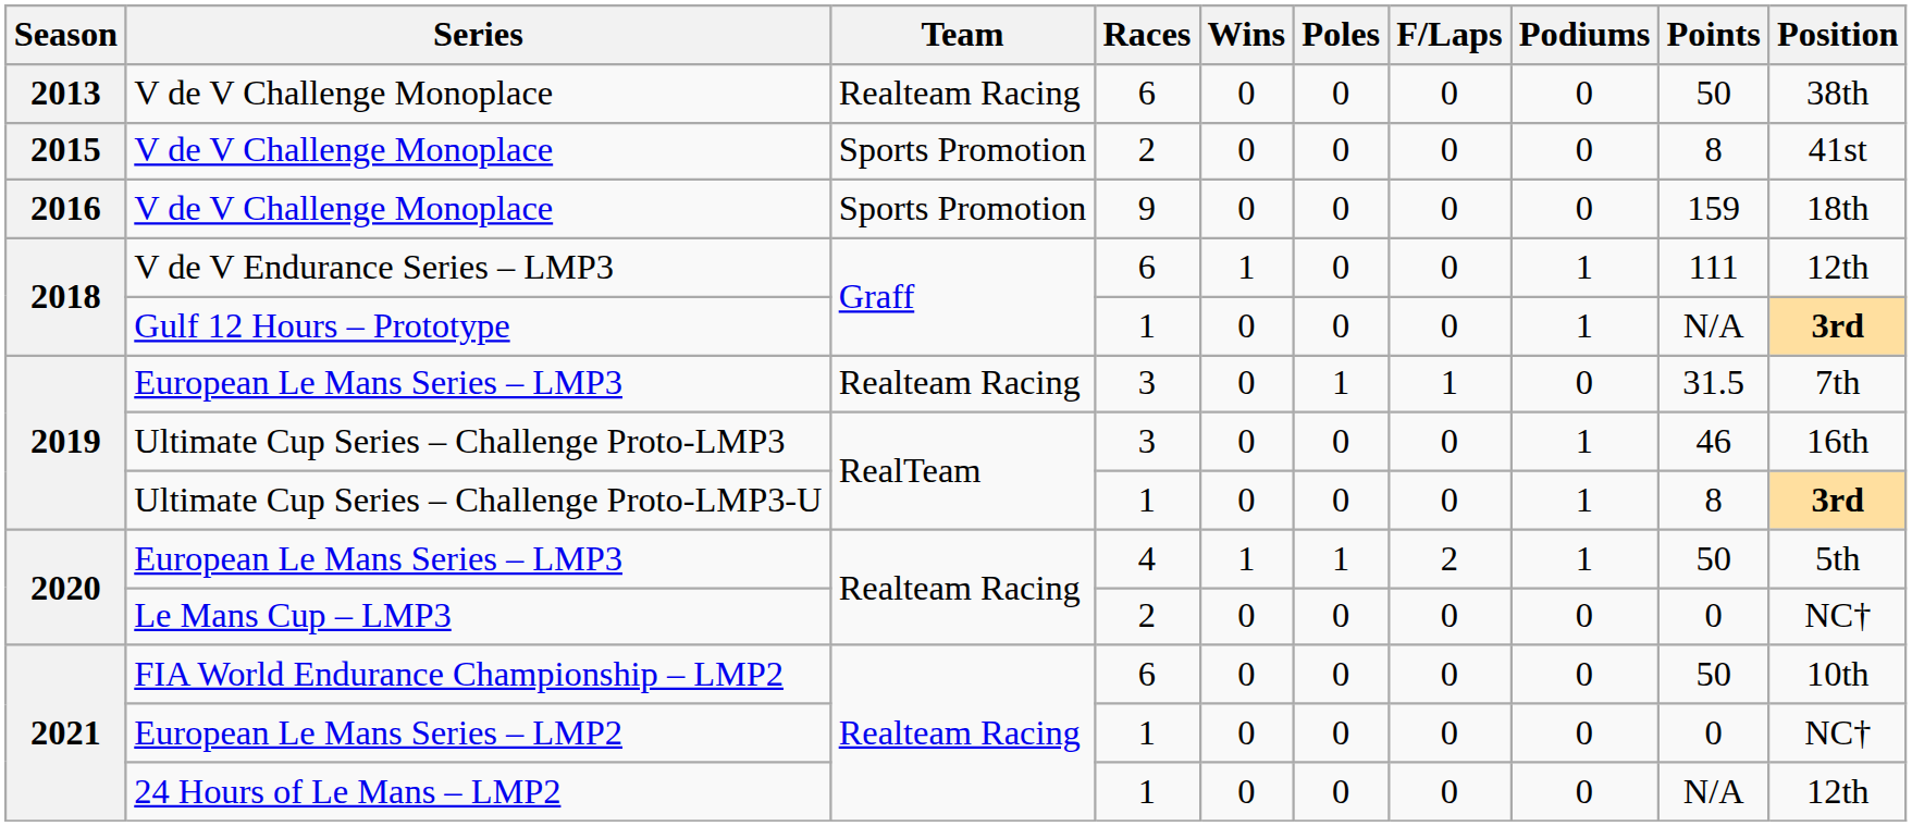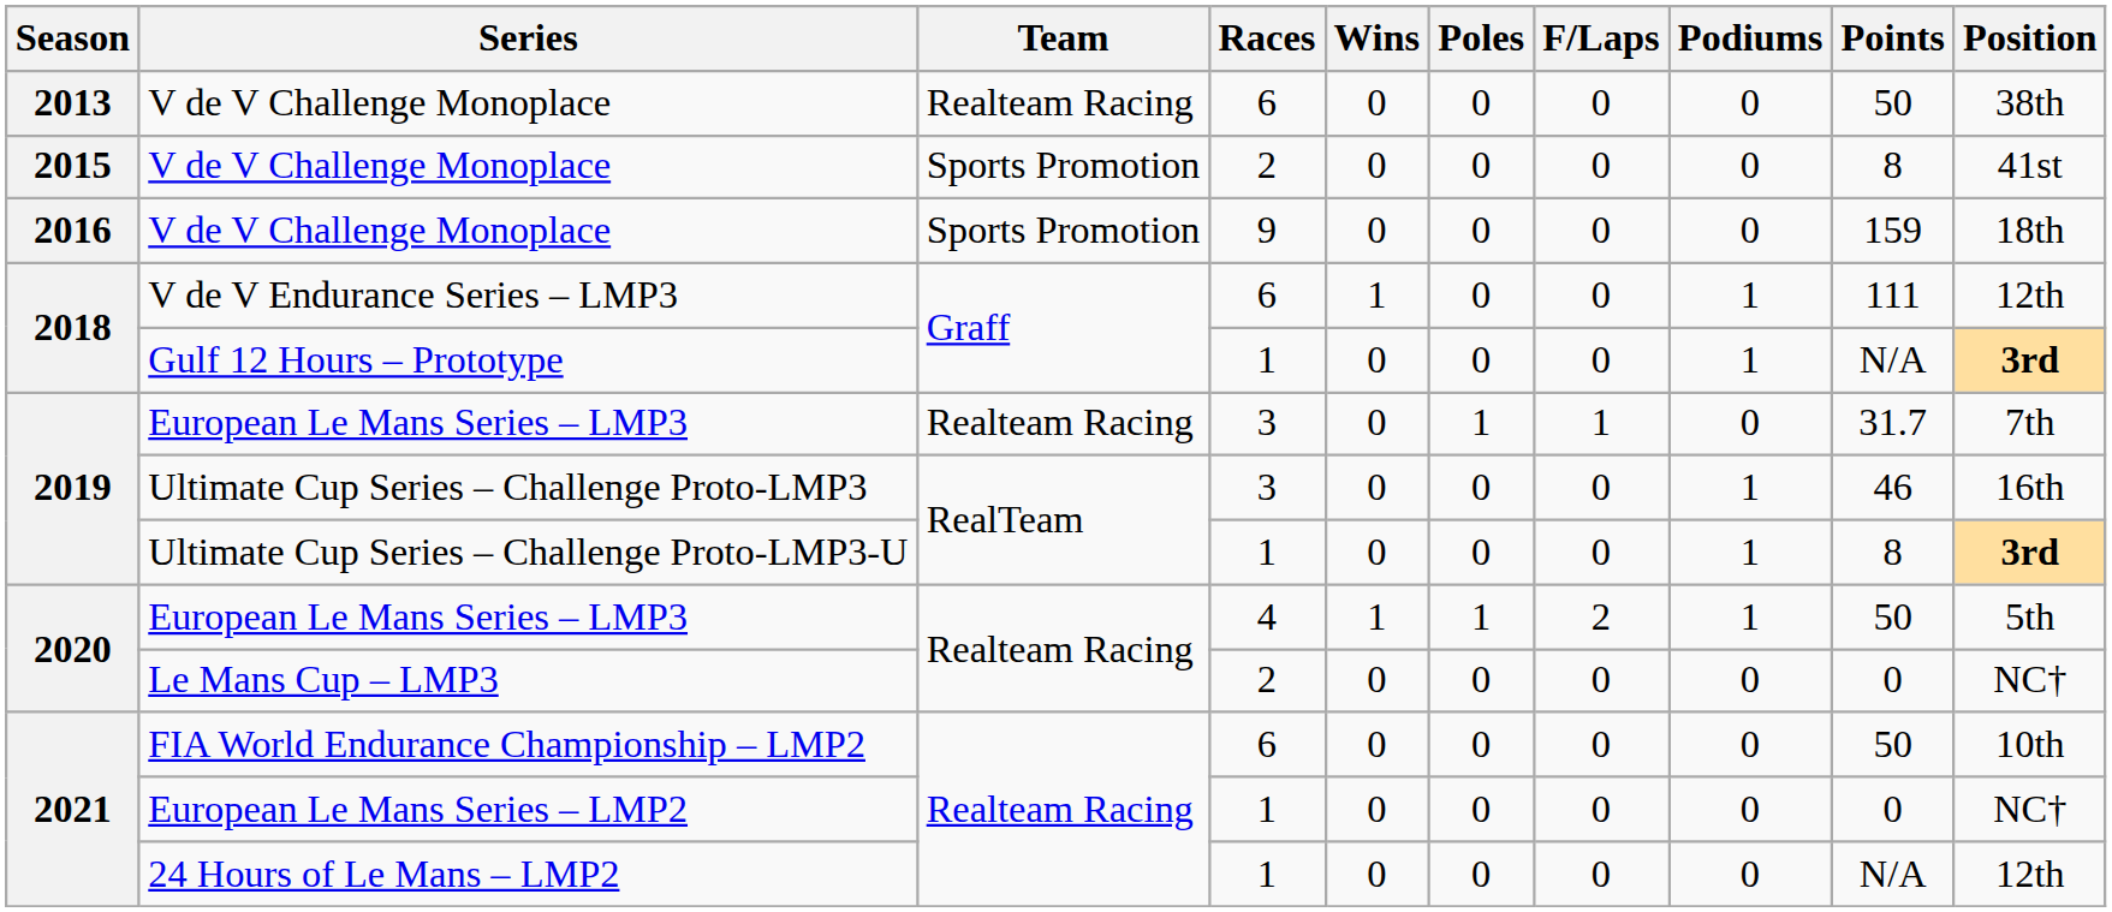2019 / European Le Mans Series – LMP3 | Points: 31.5 -> 31.7
